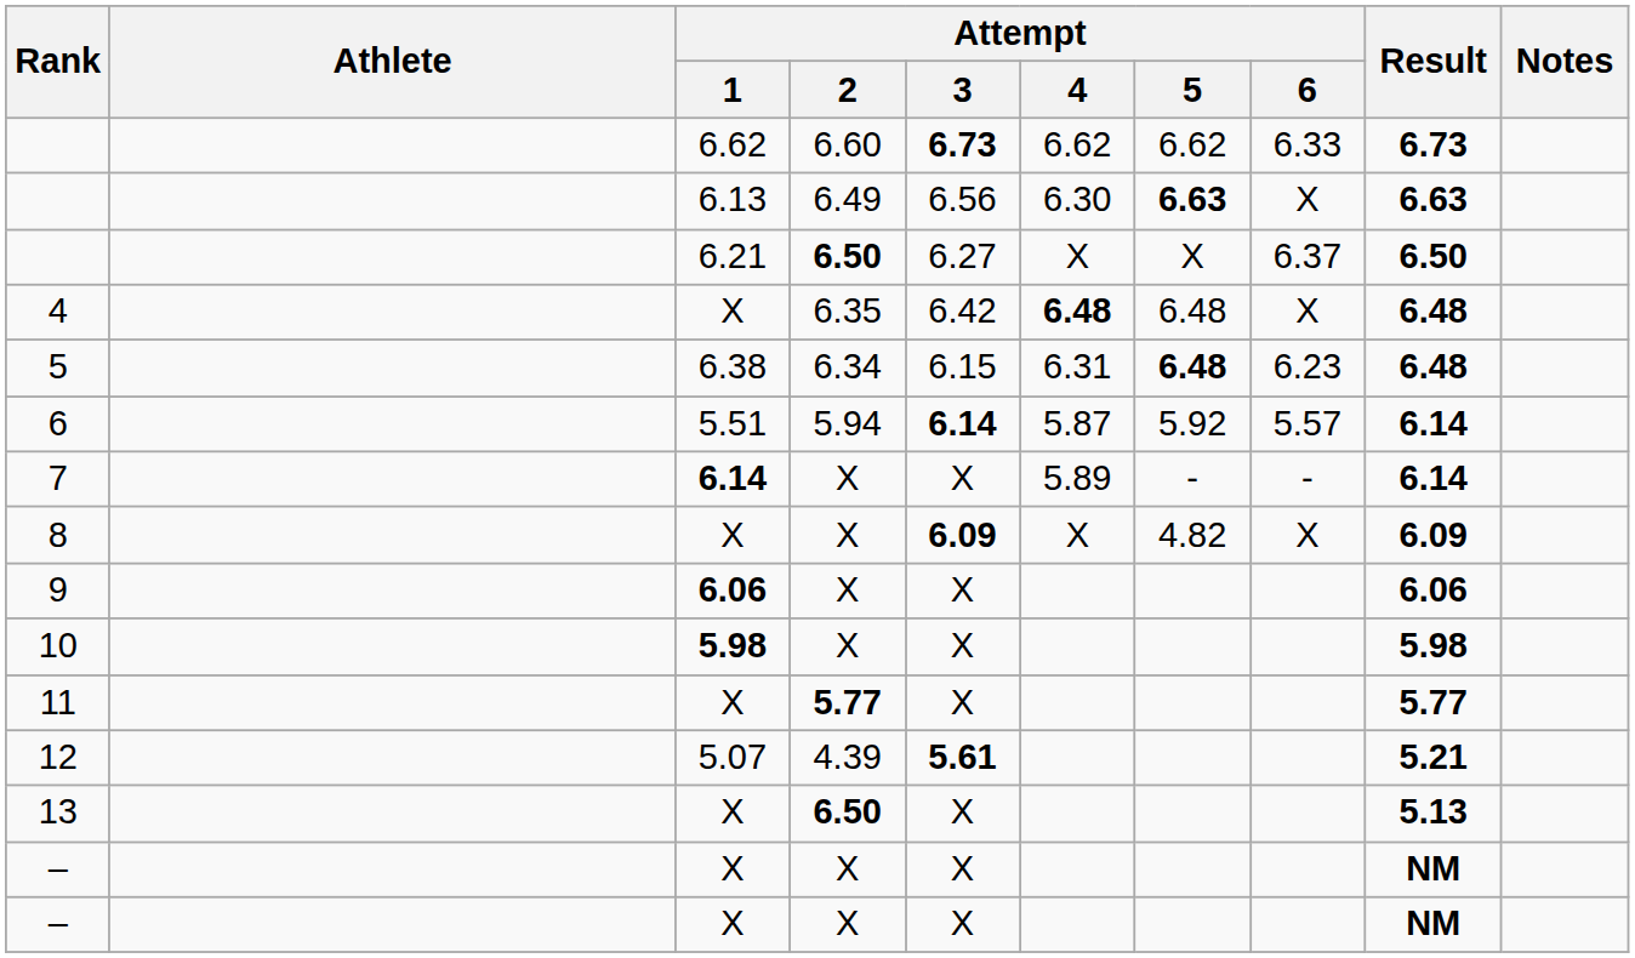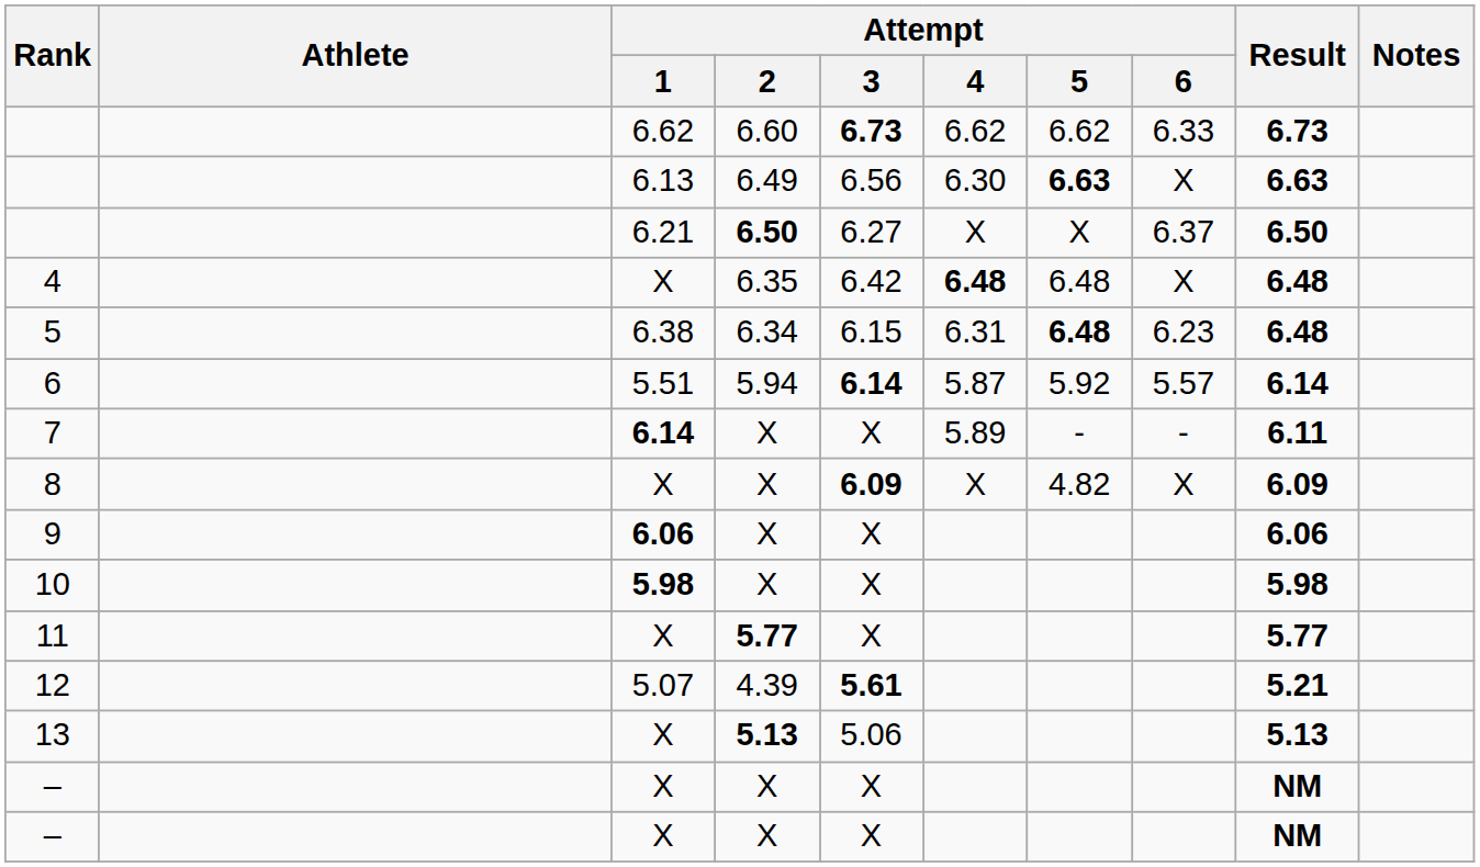7 | Result: 6.14 -> 6.11
13 | Attempt / 2: 6.50 -> 5.13
13 | Attempt / 3: X -> 5.06
